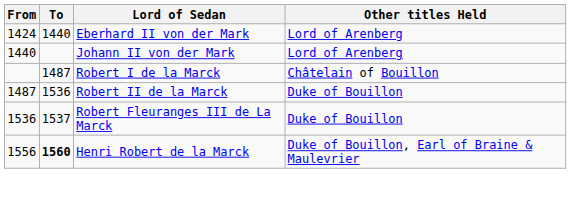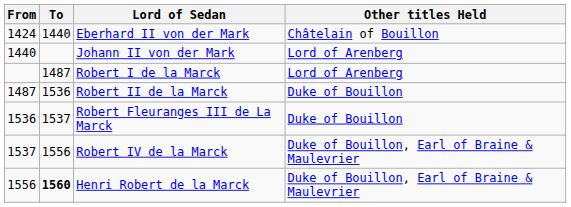Eberhard II von der Mark | Other titles Held: Lord of Arenberg -> Châtelain of Bouillon
Robert I de la Marck | Other titles Held: Châtelain of Bouillon -> Lord of Arenberg
+ row: 1537 | 1556 | Robert IV de la Marck | Duke of Bouillon, Earl of Braine & Maulevrier
